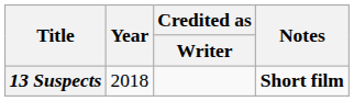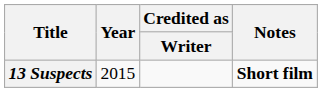13 Suspects | Year: 2018 -> 2015
